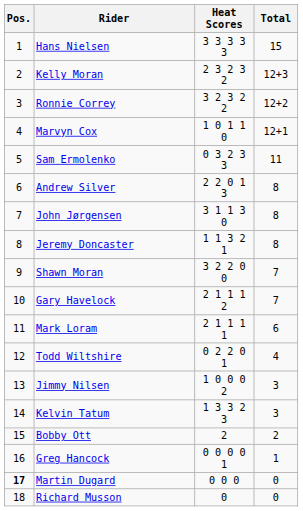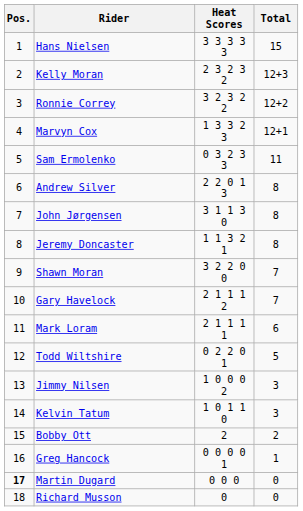Marvyn Cox | Heat Scores: 1 0 1 1 0 -> 1 3 3 2 3
Todd Wiltshire | Total: 4 -> 5
Kelvin Tatum | Heat Scores: 1 3 3 2 3 -> 1 0 1 1 0
